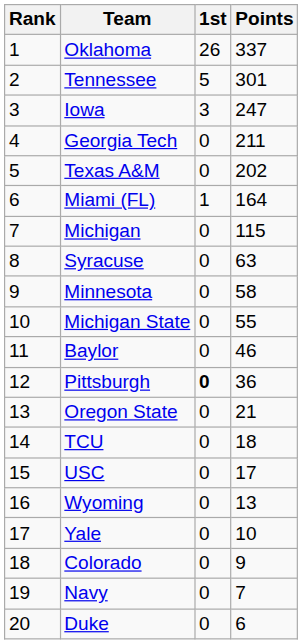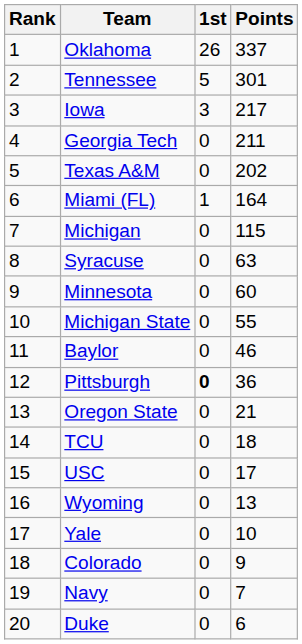Iowa | Points: 247 -> 217
Minnesota | Points: 58 -> 60
